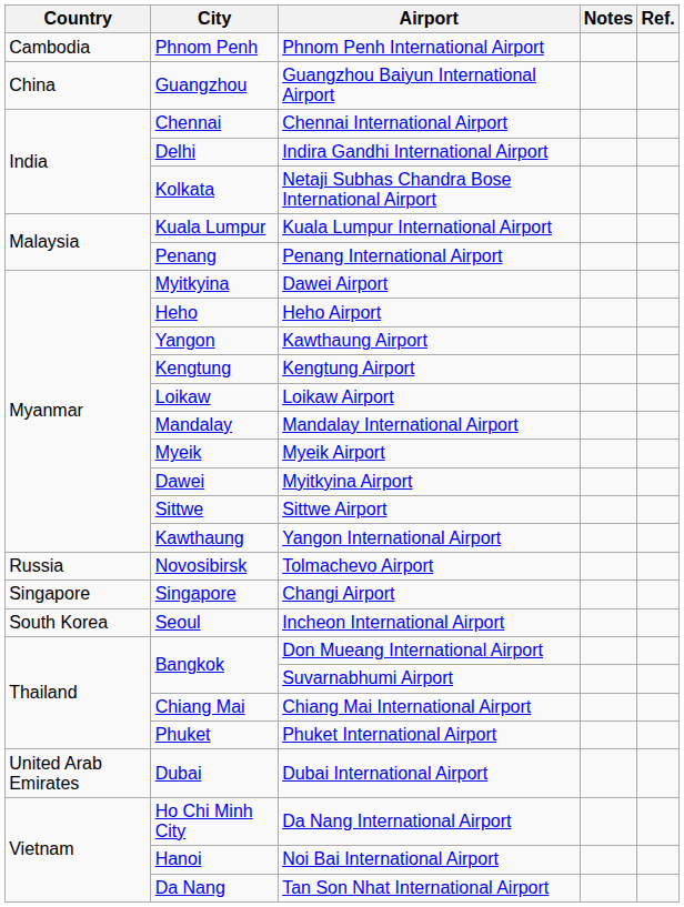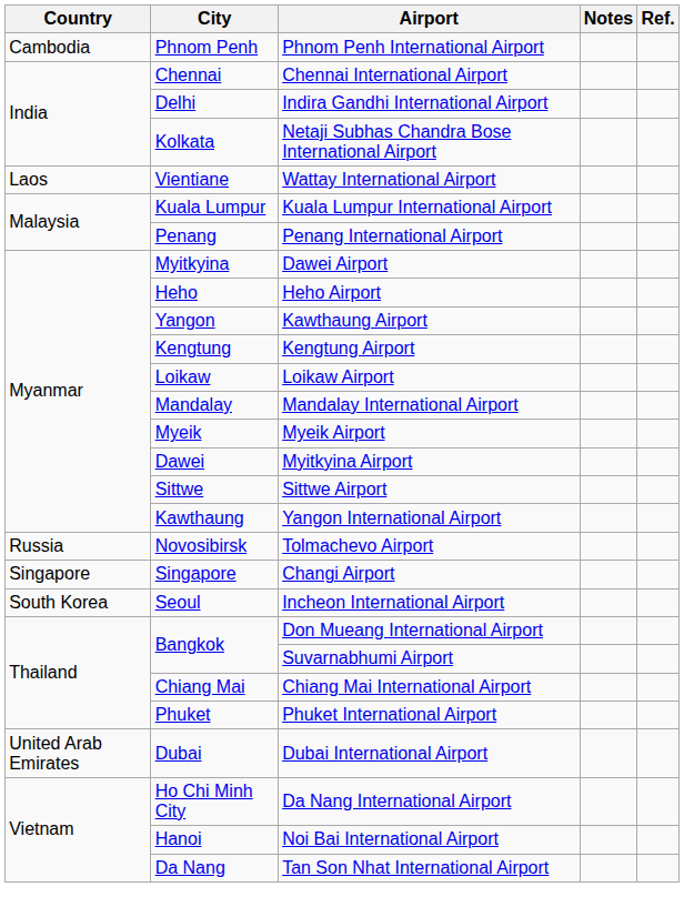- row: China | Guangzhou | Guangzhou Baiyun International Airport
+ row: Laos | Vientiane | Wattay International Airport
